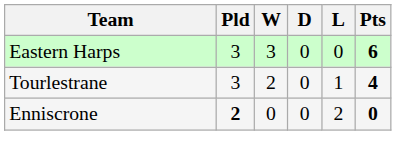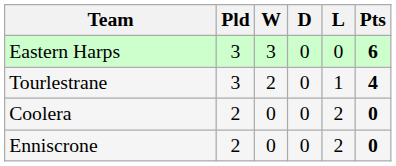+ row: Coolera | 2 | 0 | 0 | 2 | 0
Enniscrone | Pld: bold -> normal
